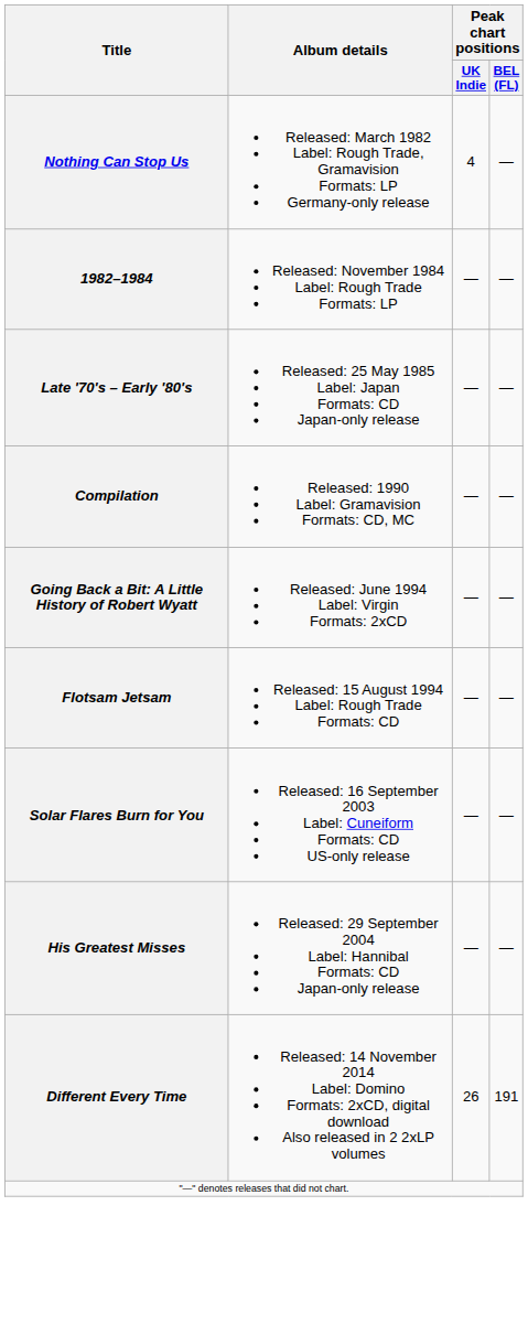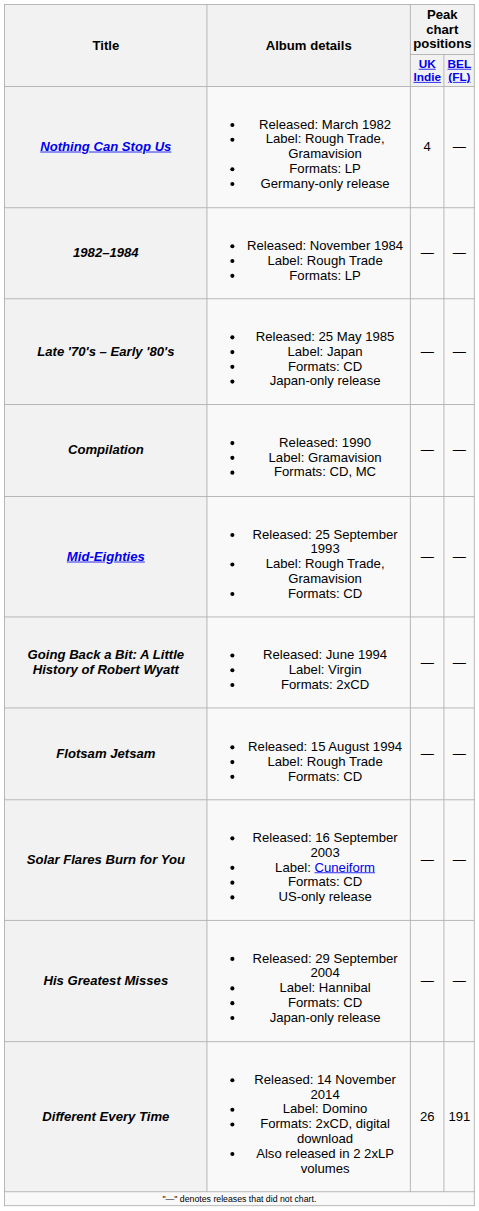+ row: Mid-Eighties | Released: 25 September 1993 Label: Rough Trade, Gramavision Formats: CD | — | —
